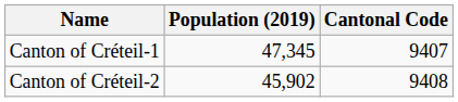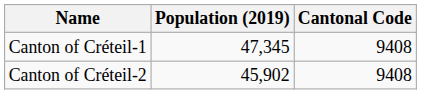Canton of Créteil-1 | Cantonal Code: 9407 -> 9408
